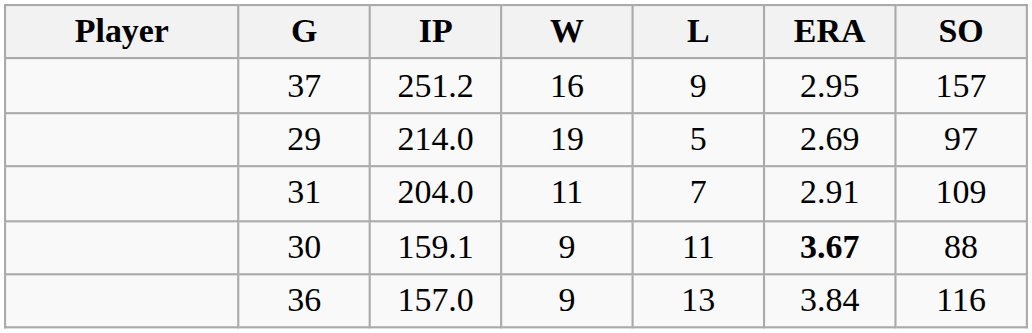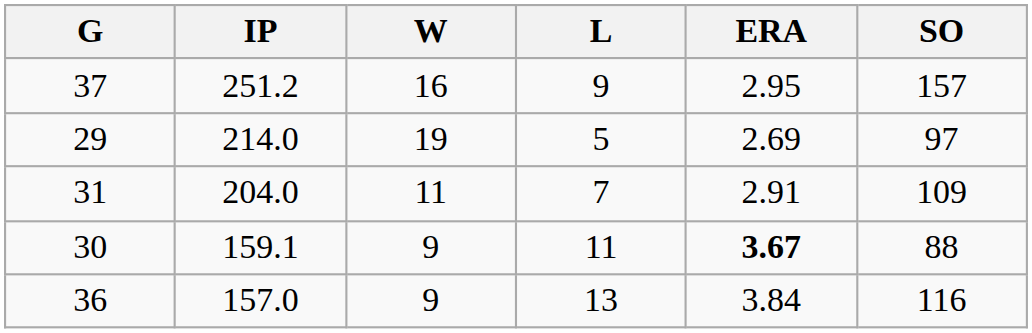- column: Player
